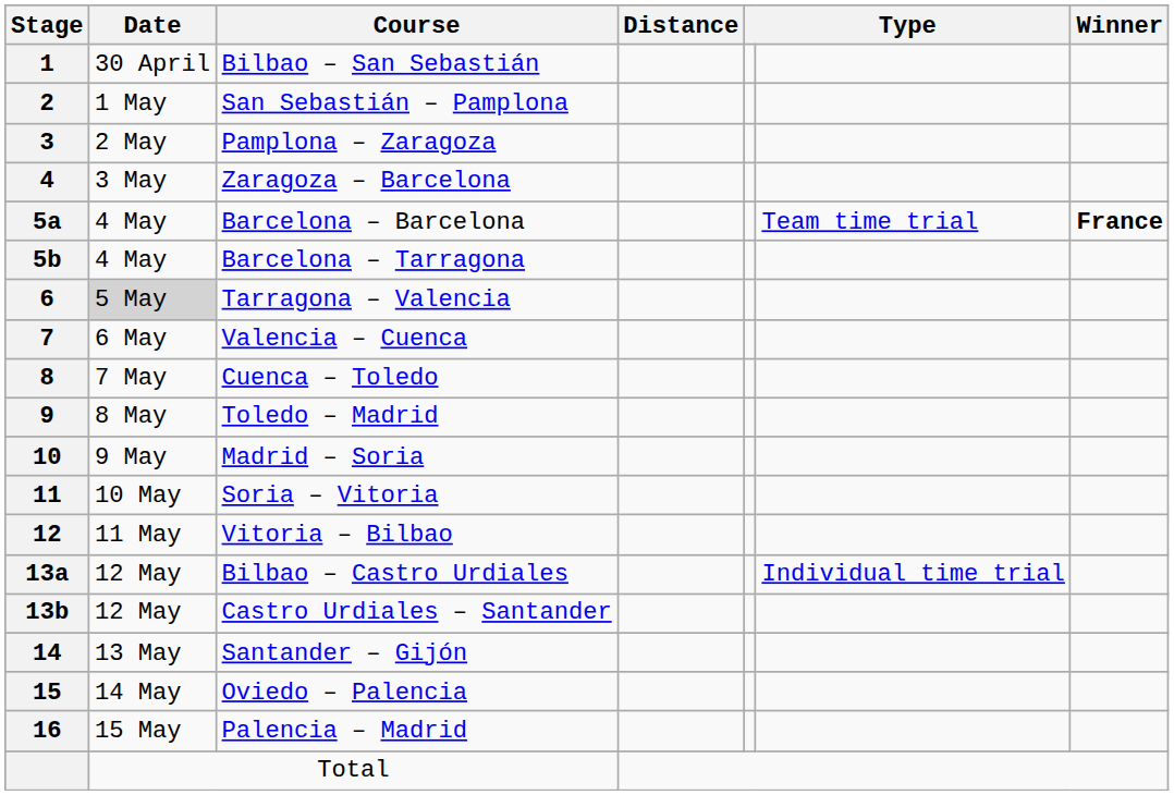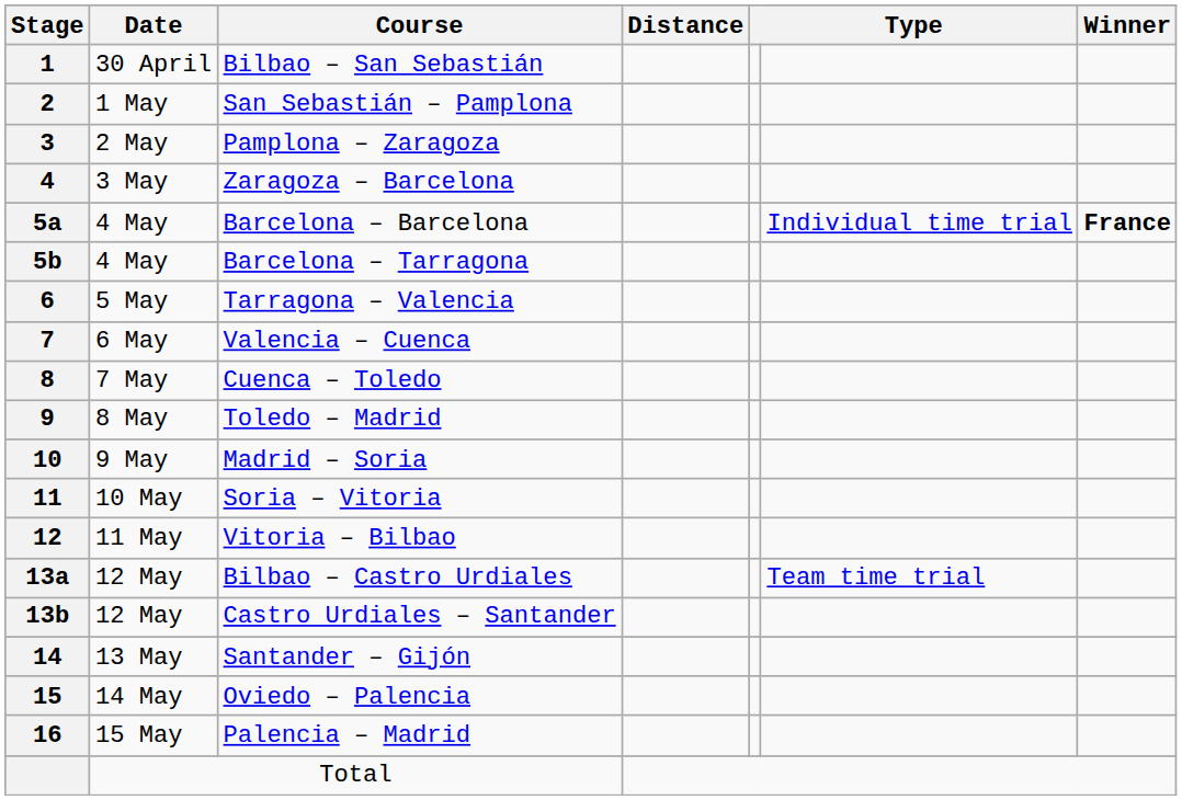Barcelona – Barcelona | column 6: Team time trial -> Individual time trial
Tarragona – Valencia | Date: lightgrey background -> no background
Bilbao – Castro Urdiales | column 6: Individual time trial -> Team time trial
